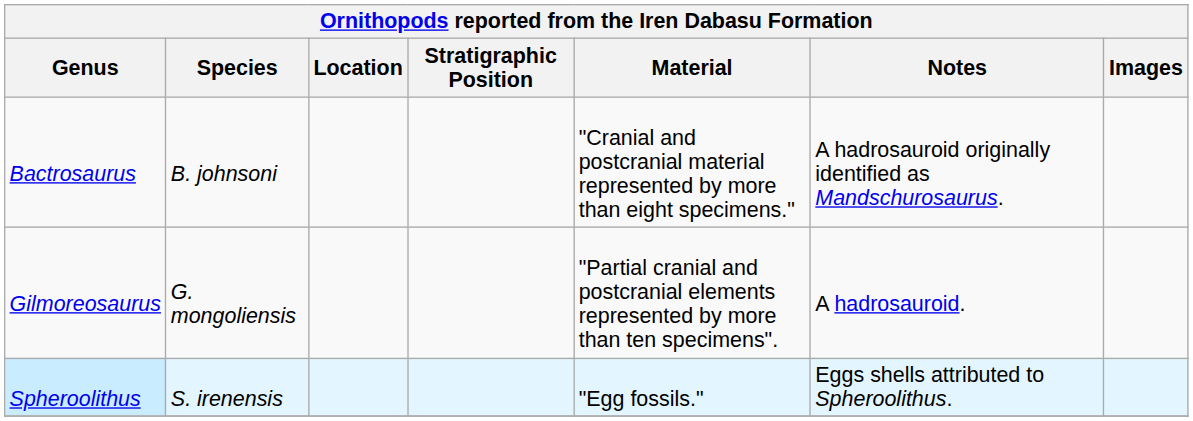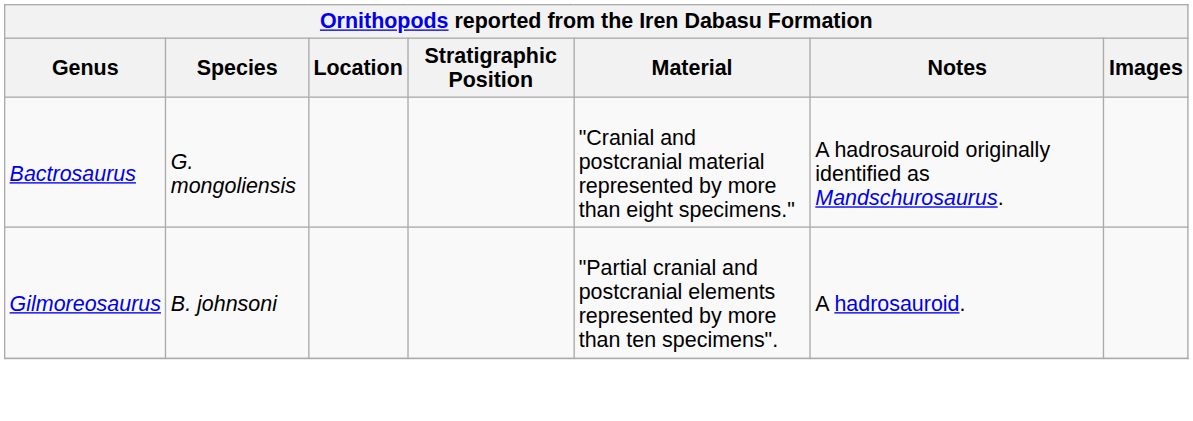Bactrosaurus | Species: B. johnsoni -> G. mongoliensis
Gilmoreosaurus | Species: G. mongoliensis -> B. johnsoni
- row: Spheroolithus | S. irenensis | "Egg fossils." | Eggs shells attributed to Spheroolithus.
